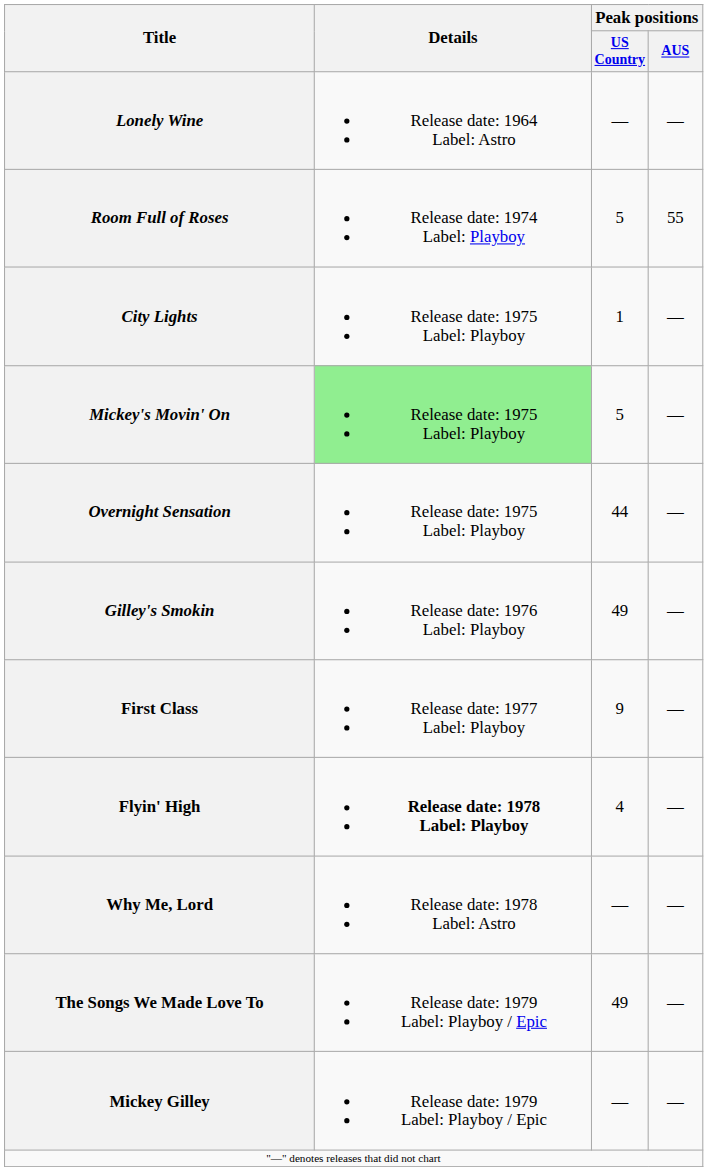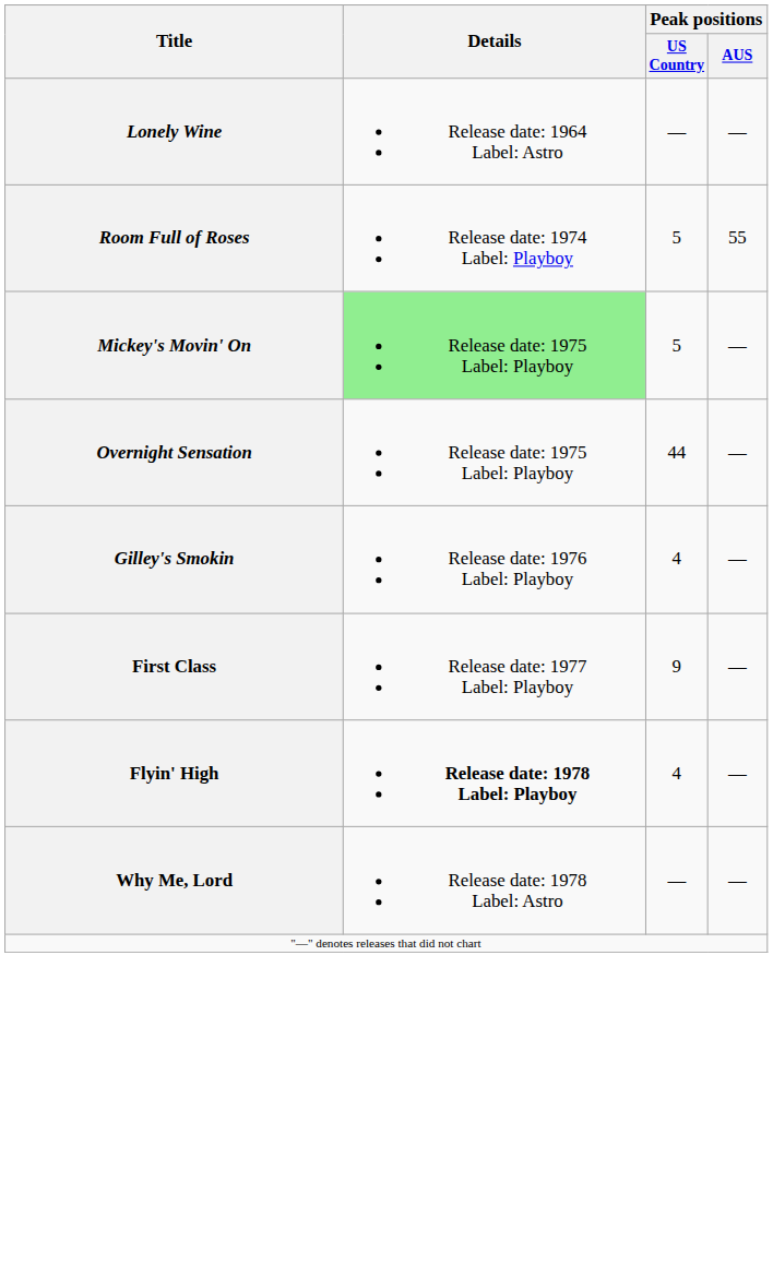- row: City Lights | Release date: 1975 Label: Playboy | 1 | —
Gilley's Smokin | Peak positions / US Country: 49 -> 4
- row: The Songs We Made Love To | Release date: 1979 Label: Playboy / Epic | 49 | —
- row: Mickey Gilley | Release date: 1979 Label: Playboy / Epic | — | —
